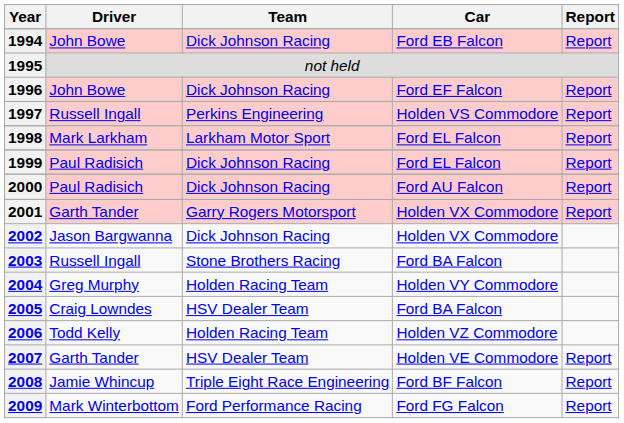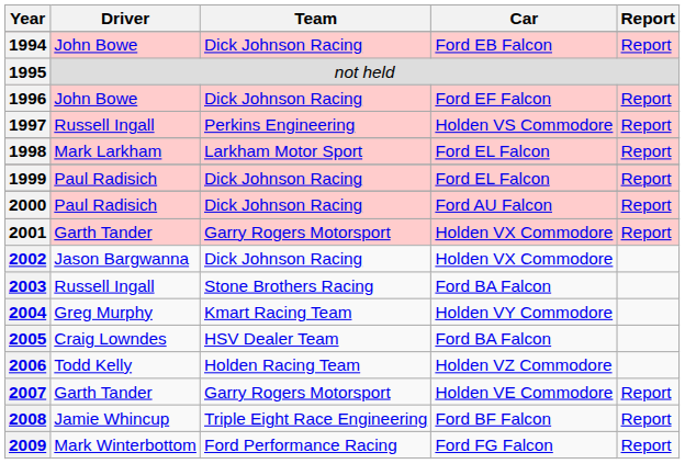2004 | Team: Holden Racing Team -> Kmart Racing Team
2007 | Team: HSV Dealer Team -> Garry Rogers Motorsport
